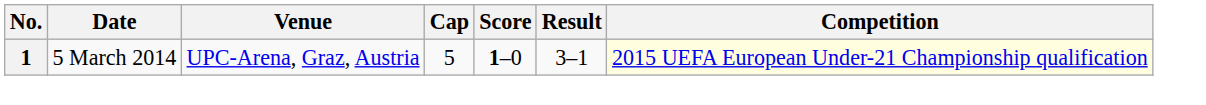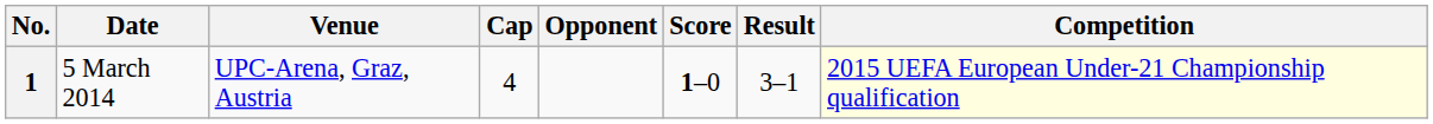+ column: Opponent
1 | Cap: 5 -> 4
